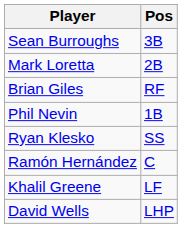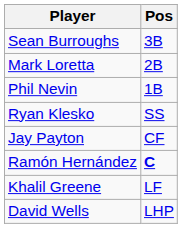- row: Brian Giles | RF
+ row: Jay Payton | CF
Ramón Hernández | Pos: normal -> bold
